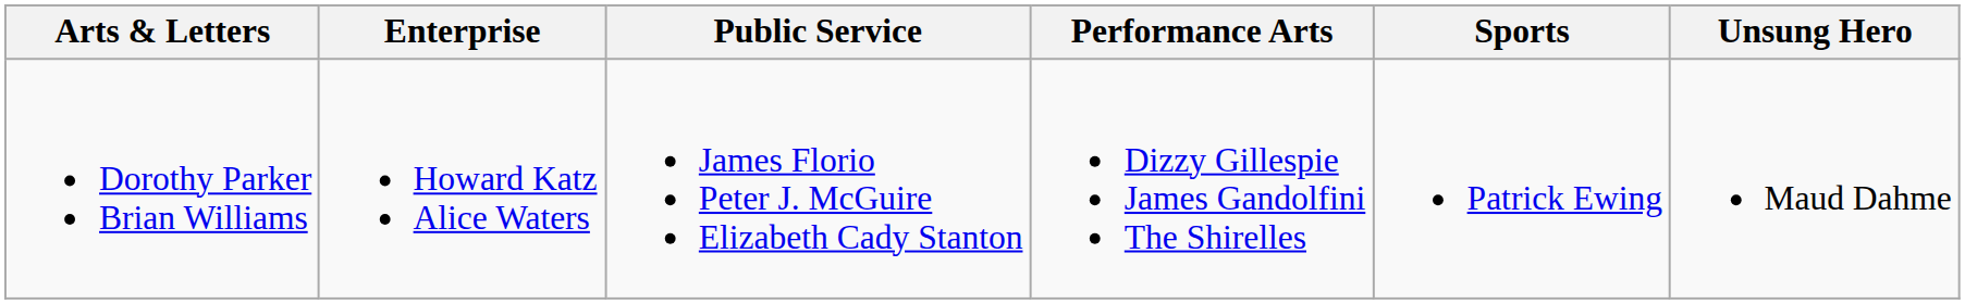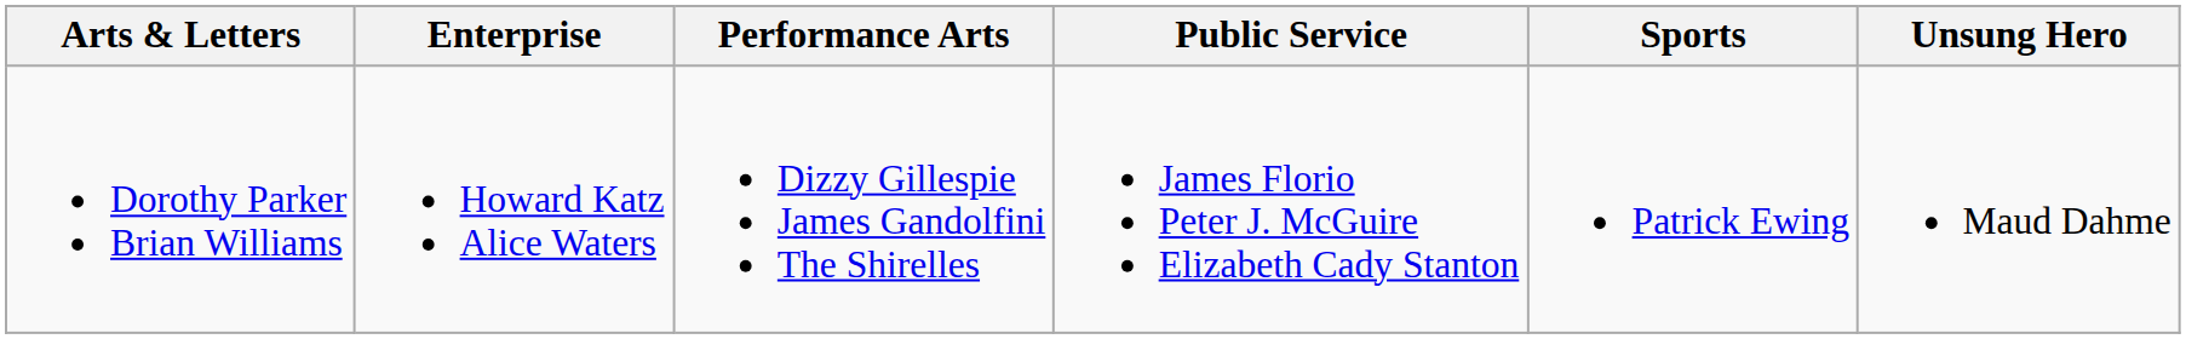columns swapped: Performance Arts <-> Public Service
